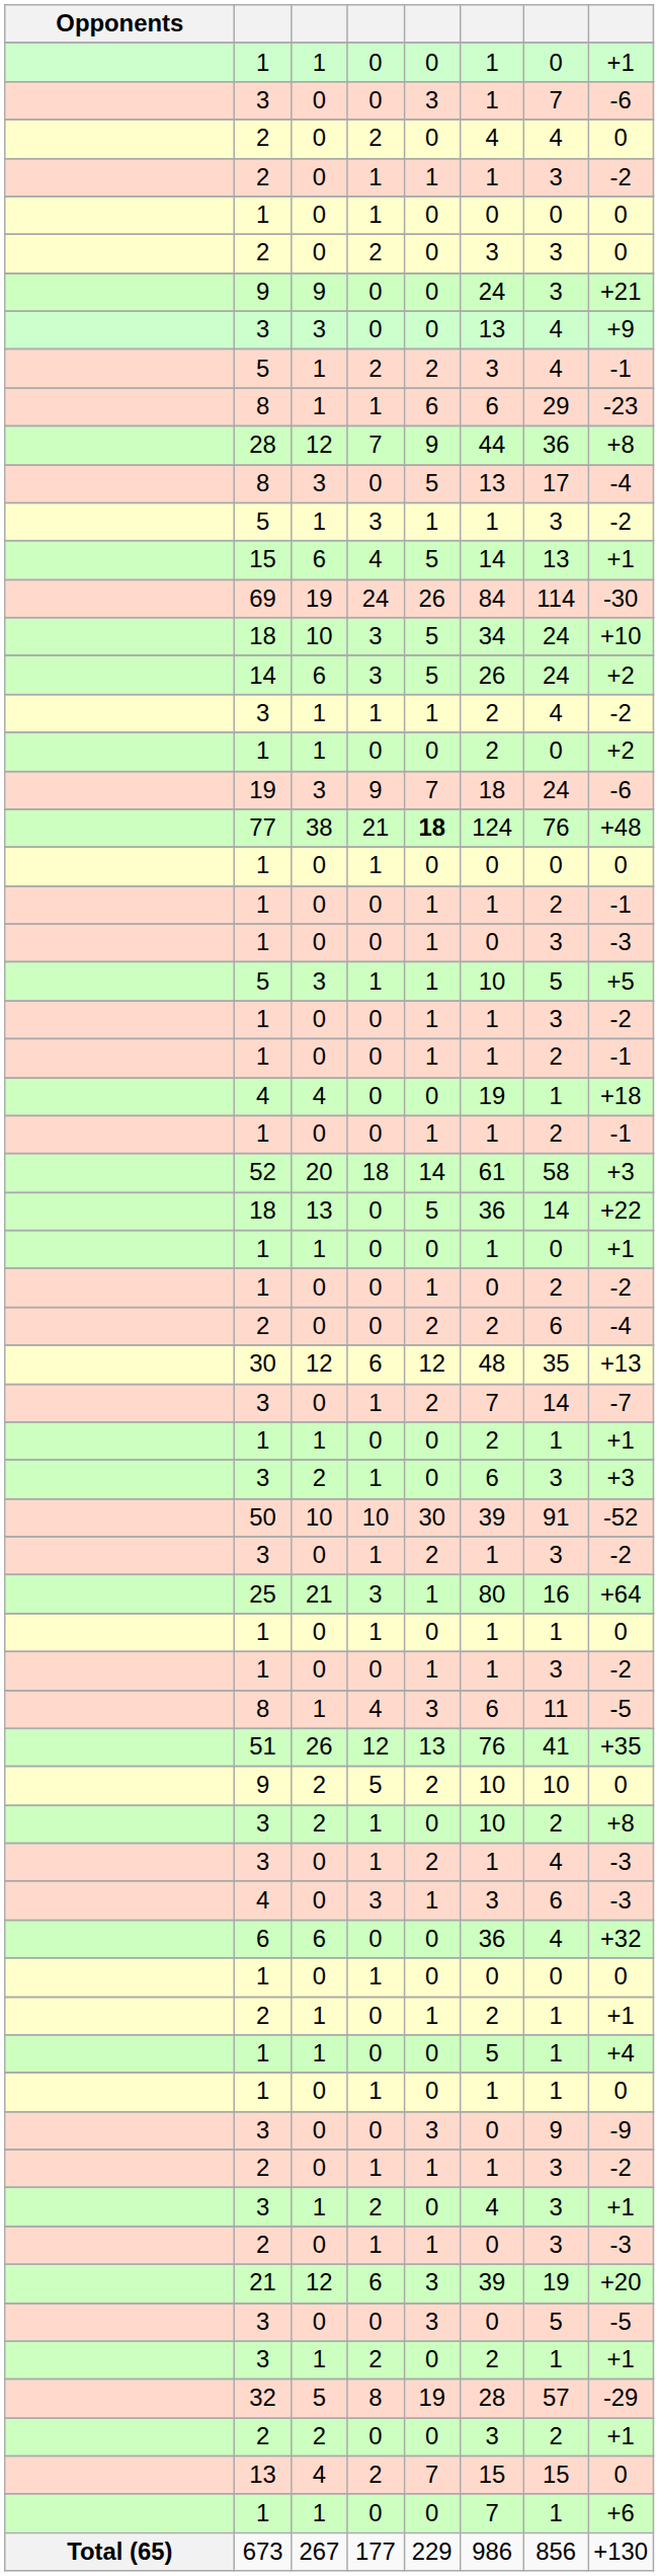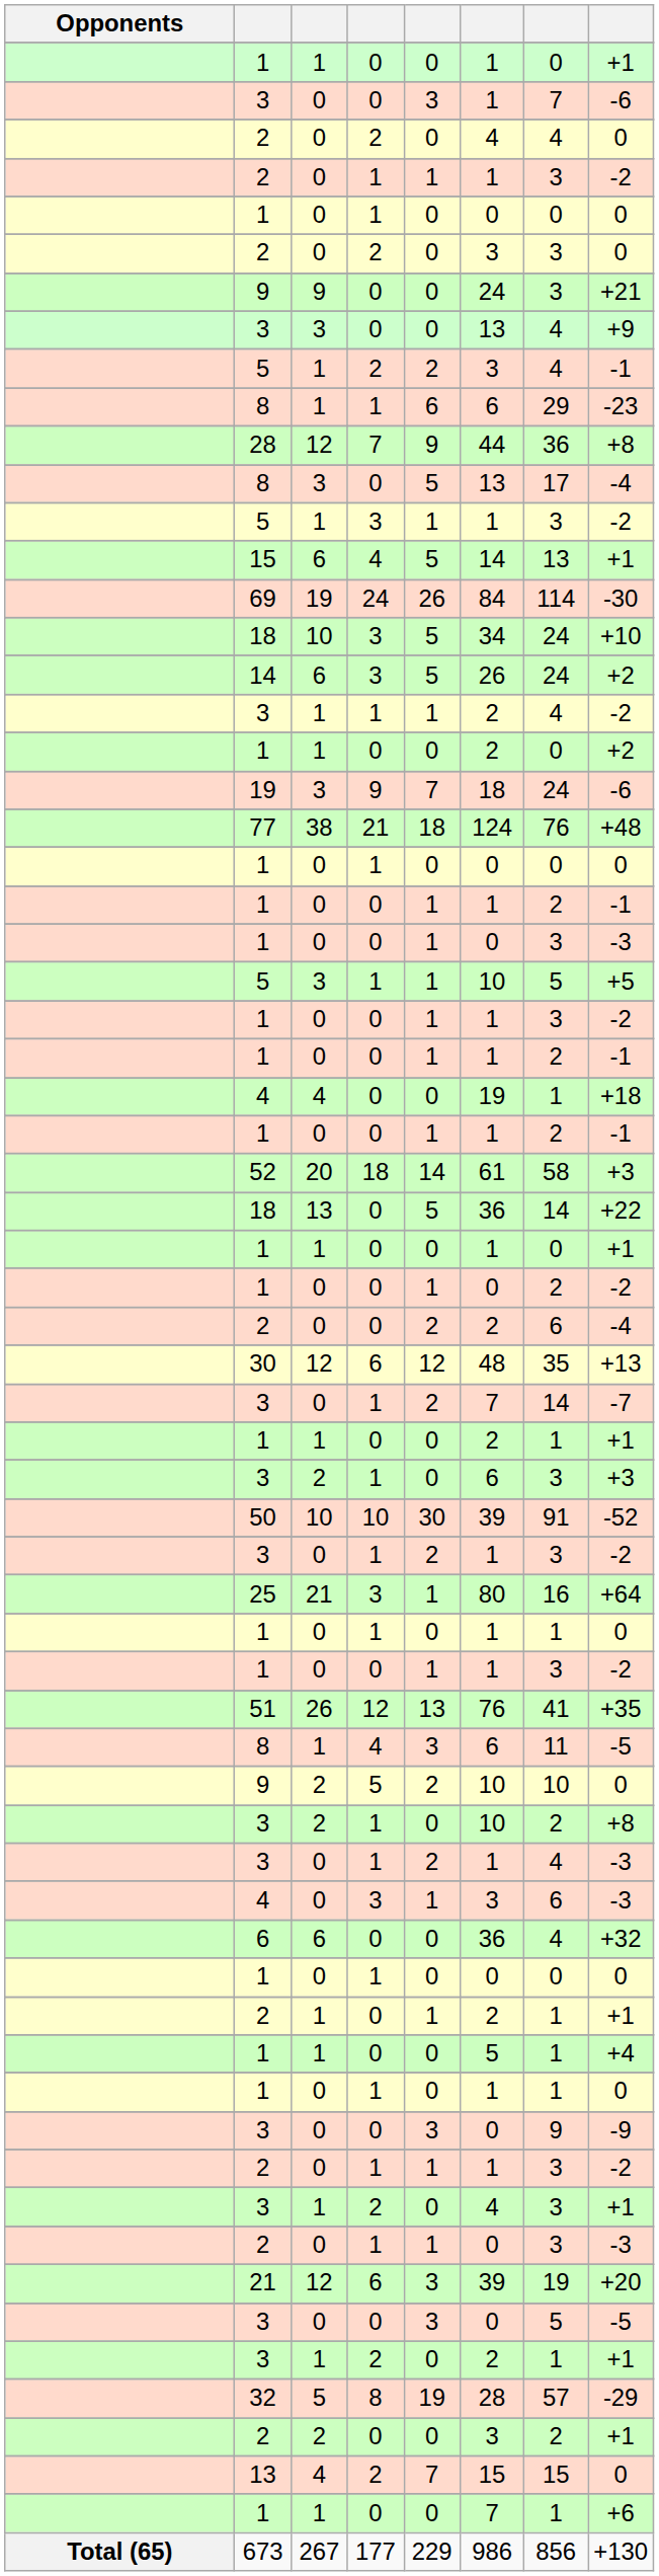77 | column 5: bold -> normal
rows swapped: 51 <-> 8 / 4
